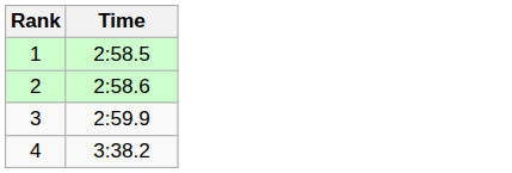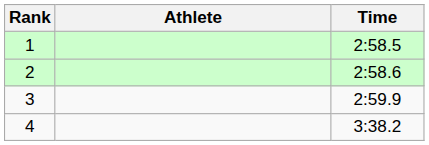+ column: Athlete
